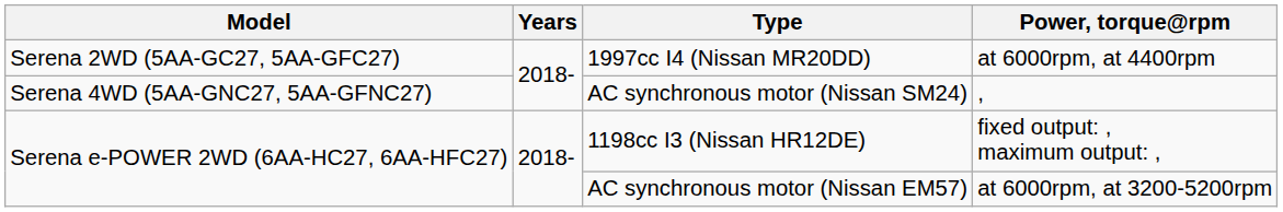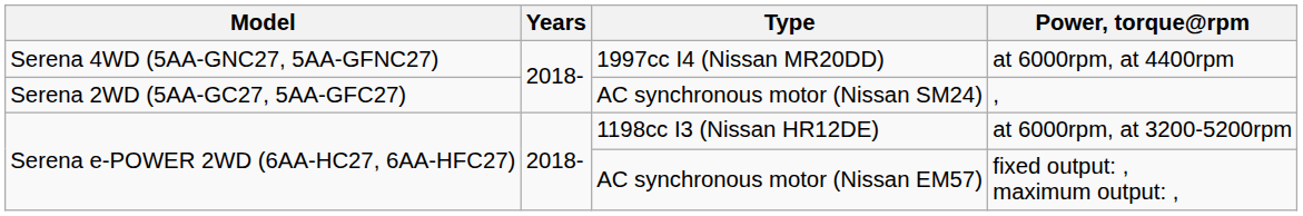1997cc I4 (Nissan MR20DD) | Model: Serena 2WD (5AA-GC27, 5AA-GFC27) -> Serena 4WD (5AA-GNC27, 5AA-GFNC27)
AC synchronous motor (Nissan SM24) | Model: Serena 4WD (5AA-GNC27, 5AA-GFNC27) -> Serena 2WD (5AA-GC27, 5AA-GFC27)
1198cc I3 (Nissan HR12DE) | Power, torque@rpm: fixed output: , maximum output: , -> at 6000rpm, at 3200-5200rpm
AC synchronous motor (Nissan EM57) | Power, torque@rpm: at 6000rpm, at 3200-5200rpm -> fixed output: , maximum output: ,
